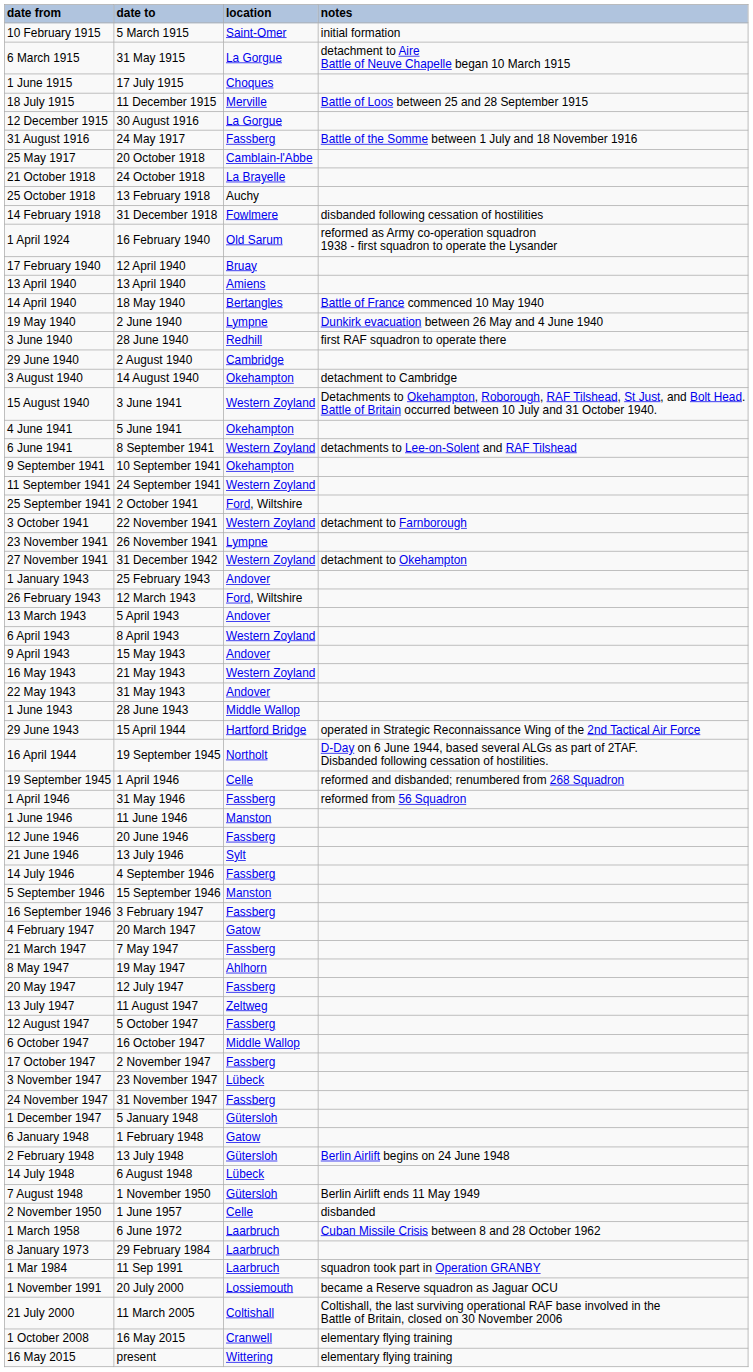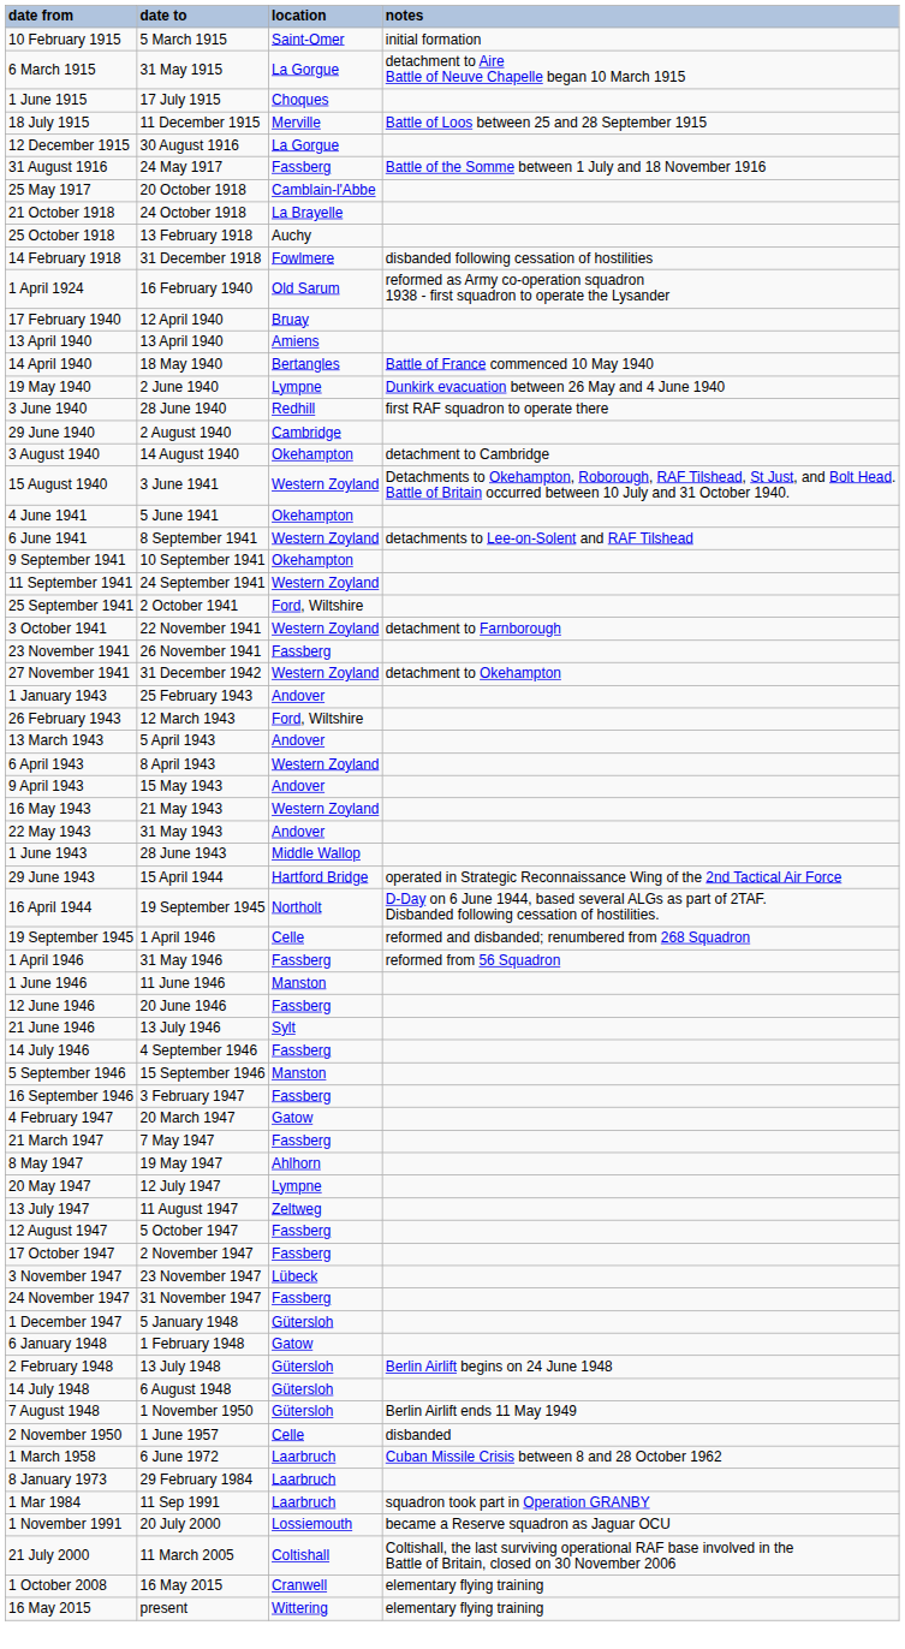23 November 1941 | location: Lympne -> Fassberg
20 May 1947 | location: Fassberg -> Lympne
- row: 6 October 1947 | 16 October 1947 | Middle Wallop
14 July 1948 | location: Lübeck -> Gütersloh
